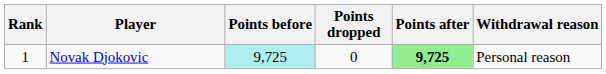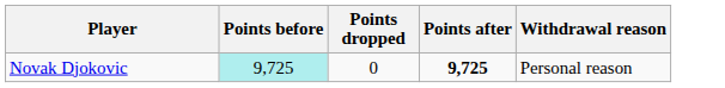- column: Rank | 1
Novak Djokovic | Points after: lightgreen background -> no background
